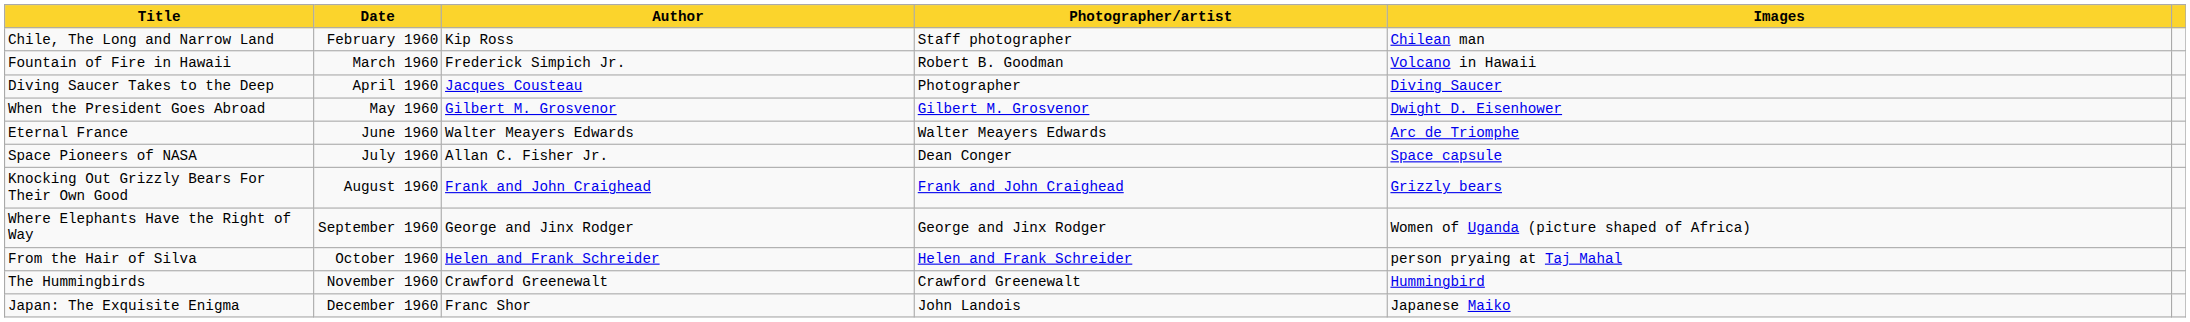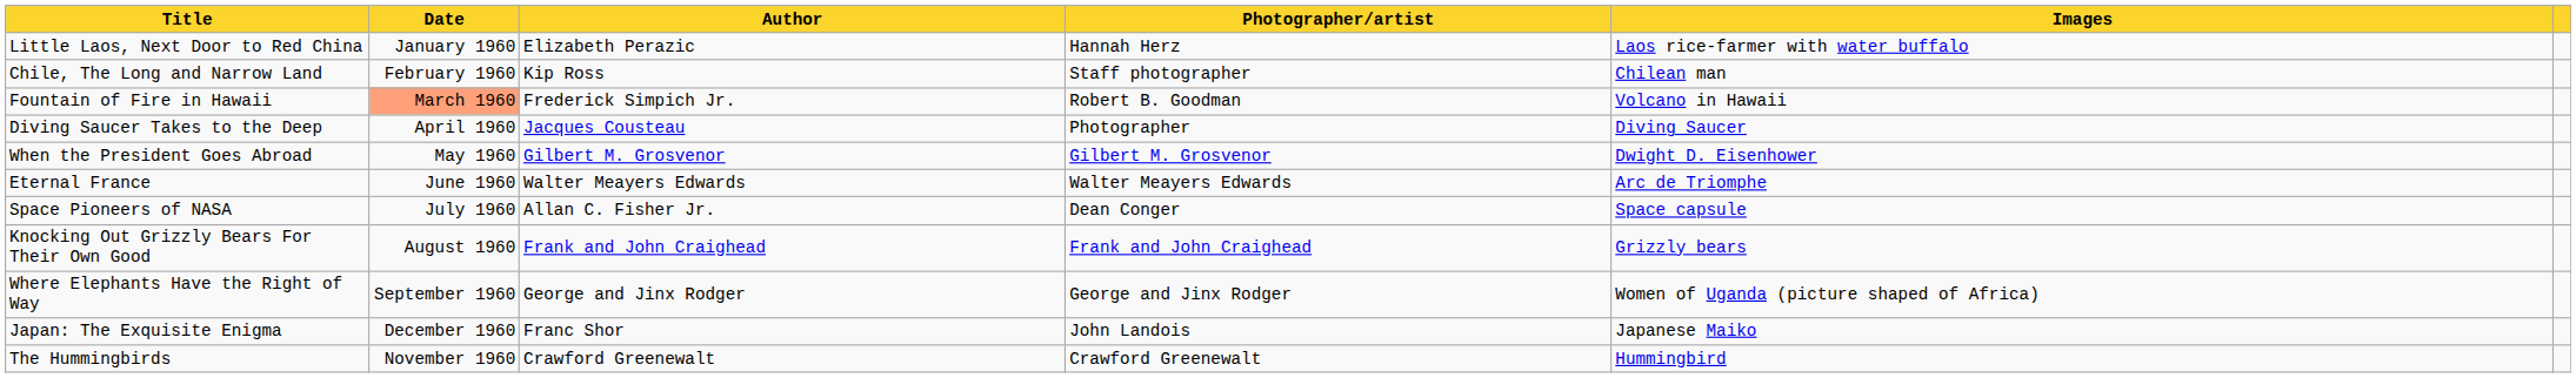+ row: Little Laos, Next Door to Red China | January 1960 | Elizabeth Perazic | Hannah Herz | Laos rice-farmer with water buffalo
Fountain of Fire in Hawaii | Date: no background -> lightsalmon background
- row: From the Hair of Silva | October 1960 | Helen and Frank Schreider | Helen and Frank Schreider | person pryaing at Taj Mahal
rows swapped: The Hummingbirds <-> Japan: The Exquisite Enigma
